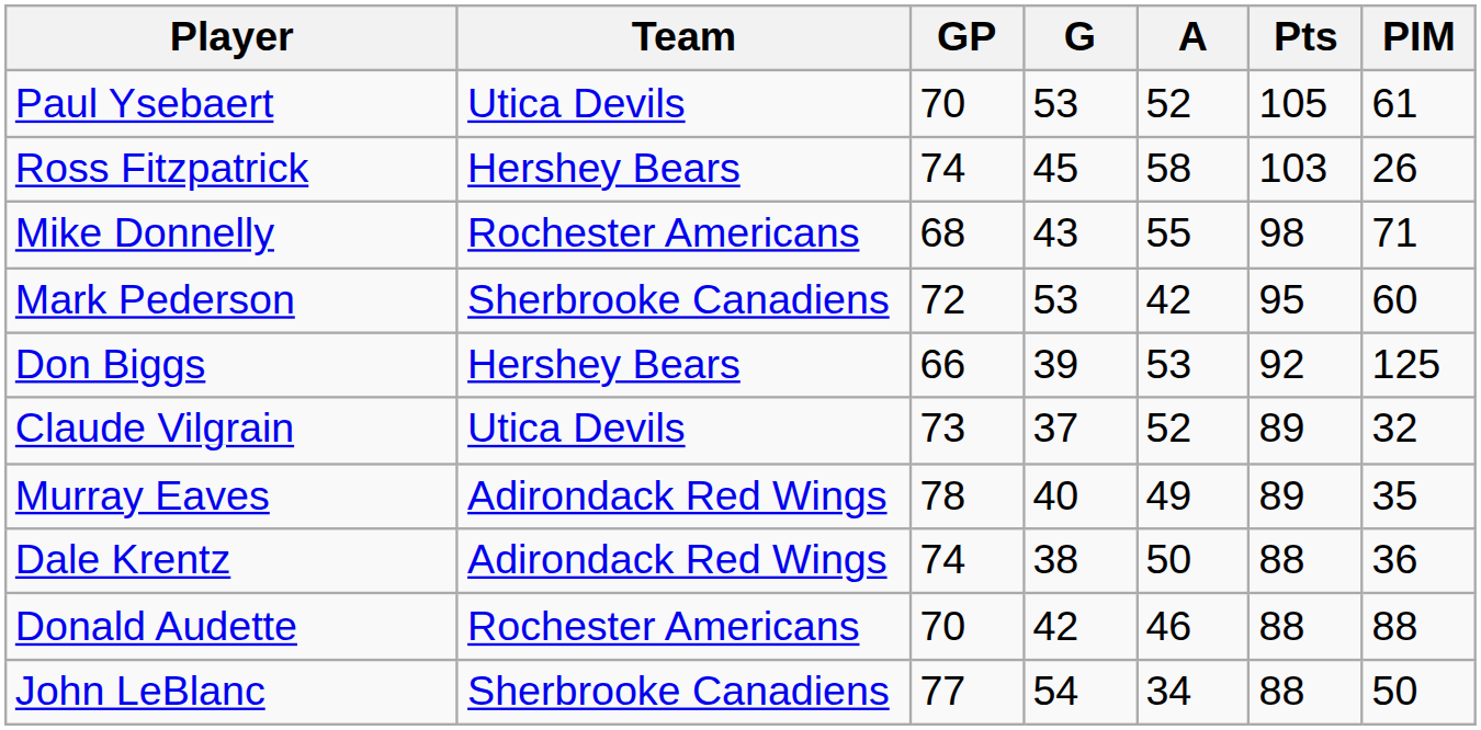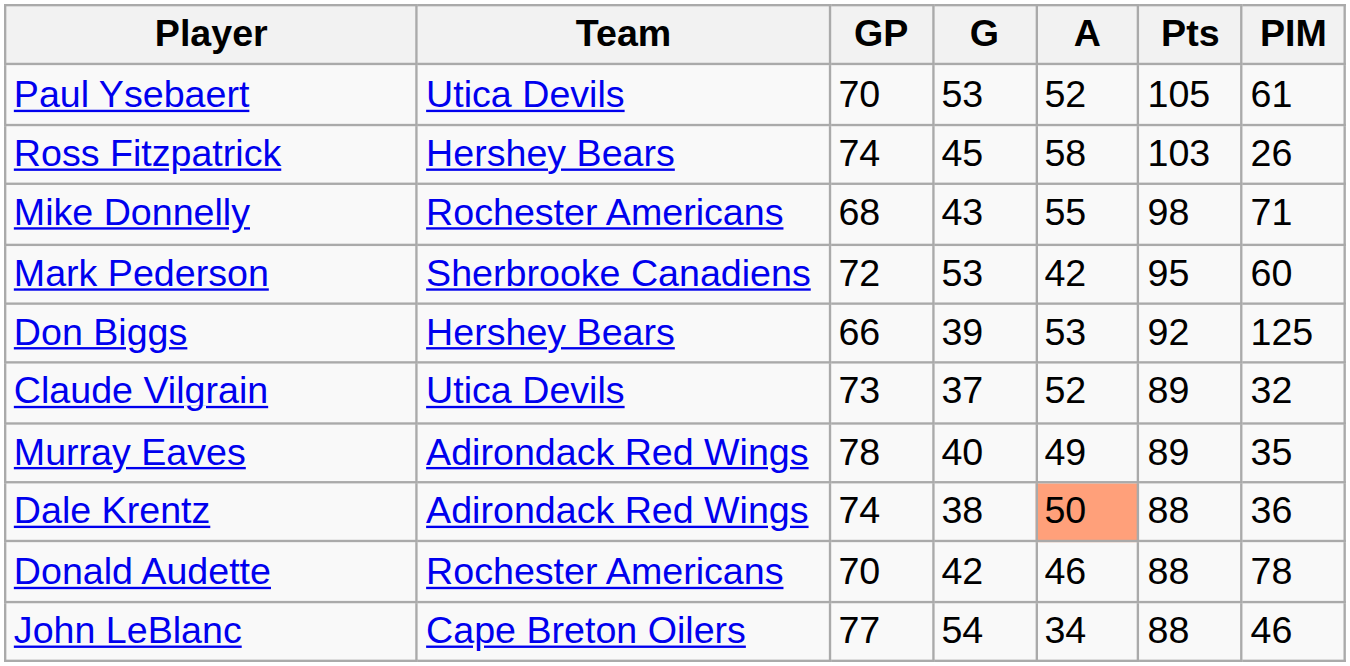Dale Krentz | A: no background -> lightsalmon background
Donald Audette | PIM: 88 -> 78
John LeBlanc | Team: Sherbrooke Canadiens -> Cape Breton Oilers
John LeBlanc | PIM: 50 -> 46
